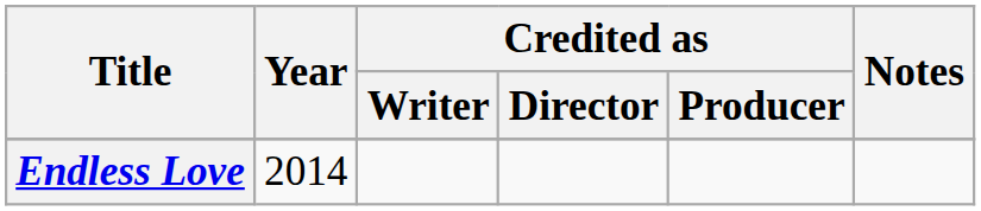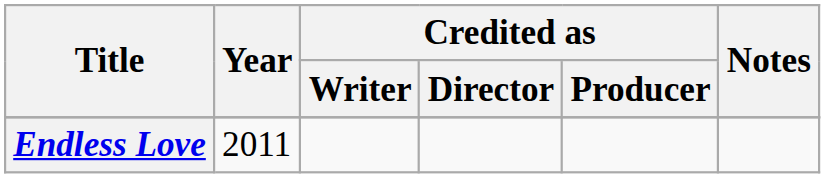Endless Love | Year: 2014 -> 2011
